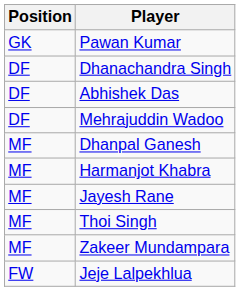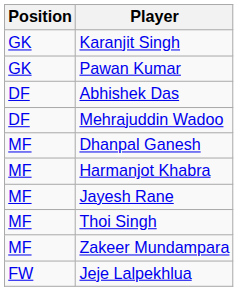+ row: GK | Karanjit Singh
- row: DF | Dhanachandra Singh
